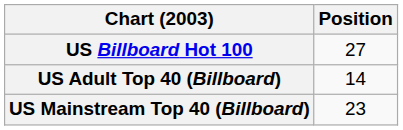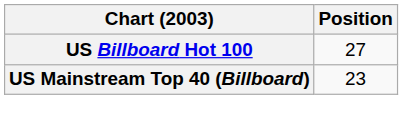- row: US Adult Top 40 (Billboard) | 14
